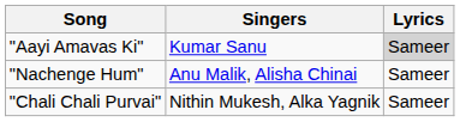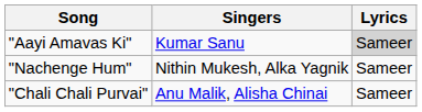"Nachenge Hum" | Singers: Anu Malik, Alisha Chinai -> Nithin Mukesh, Alka Yagnik
"Chali Chali Purvai" | Singers: Nithin Mukesh, Alka Yagnik -> Anu Malik, Alisha Chinai
